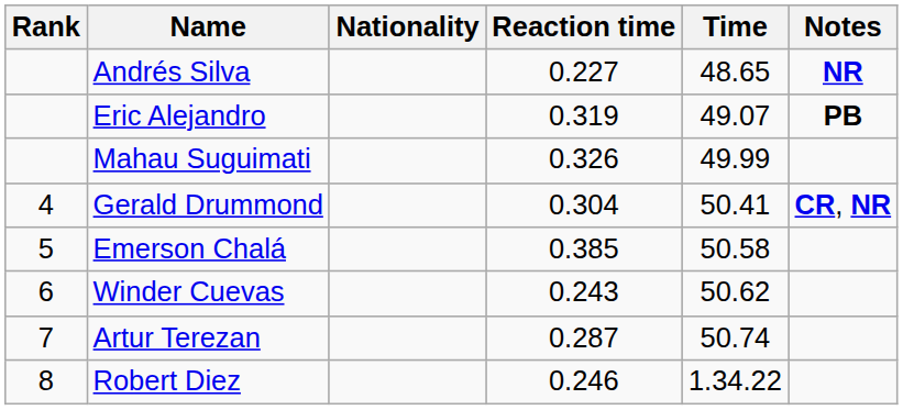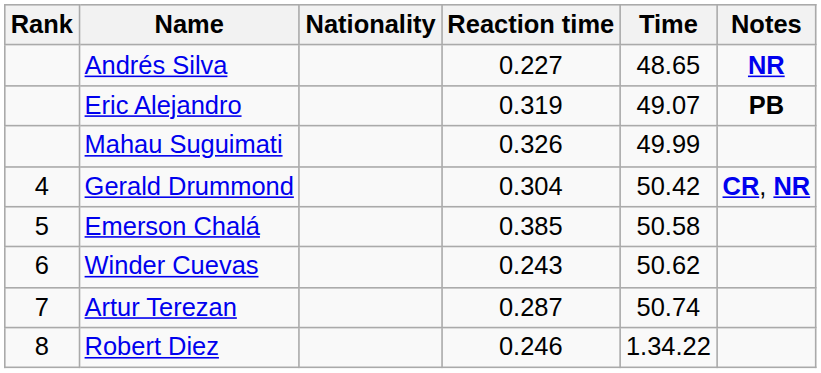Gerald Drummond | Time: 50.41 -> 50.42
